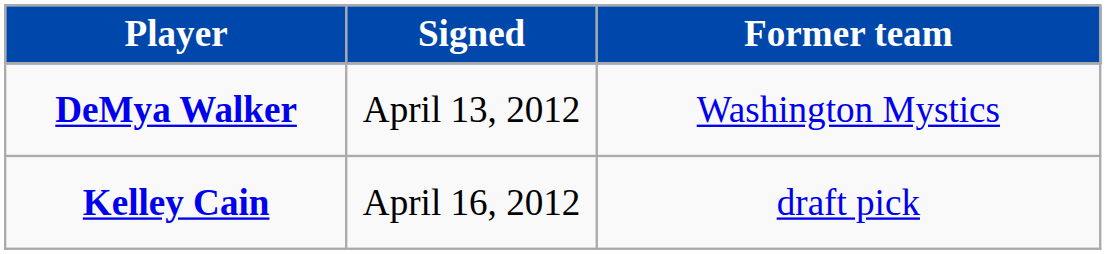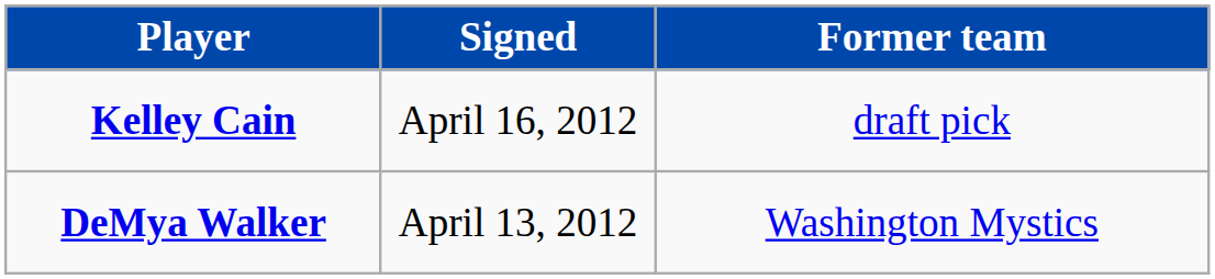rows swapped: DeMya Walker <-> Kelley Cain
